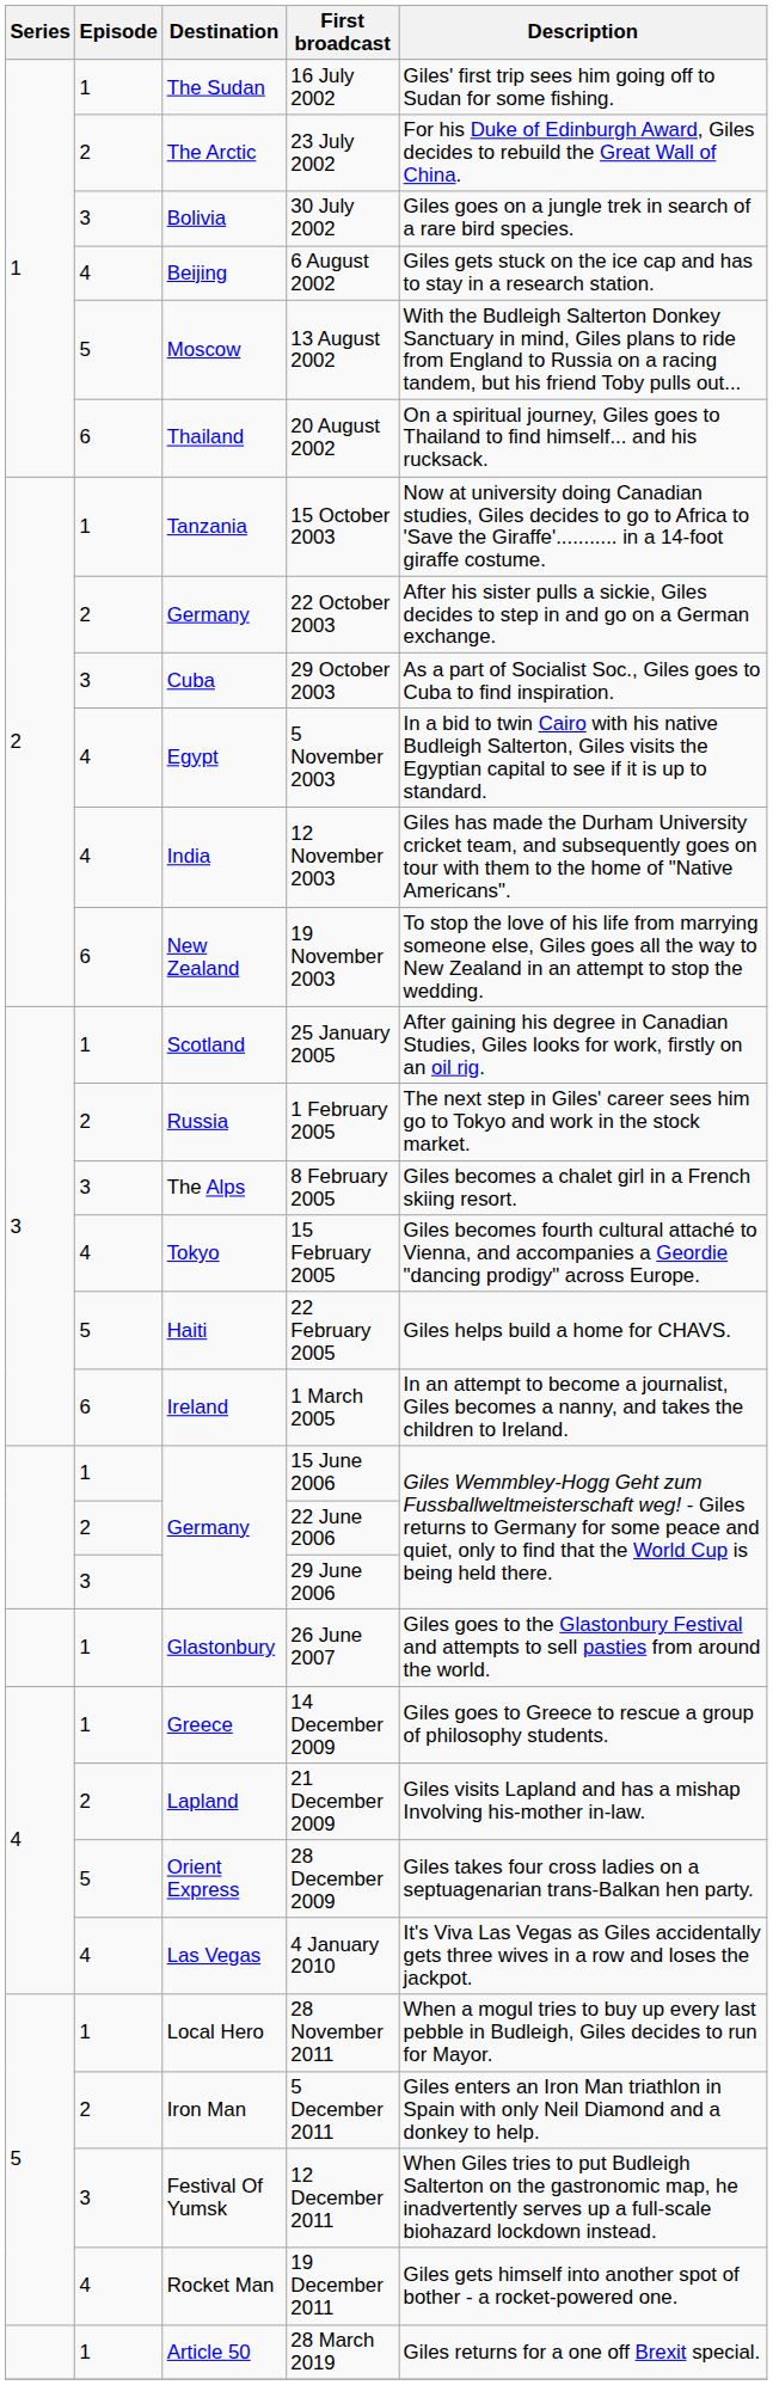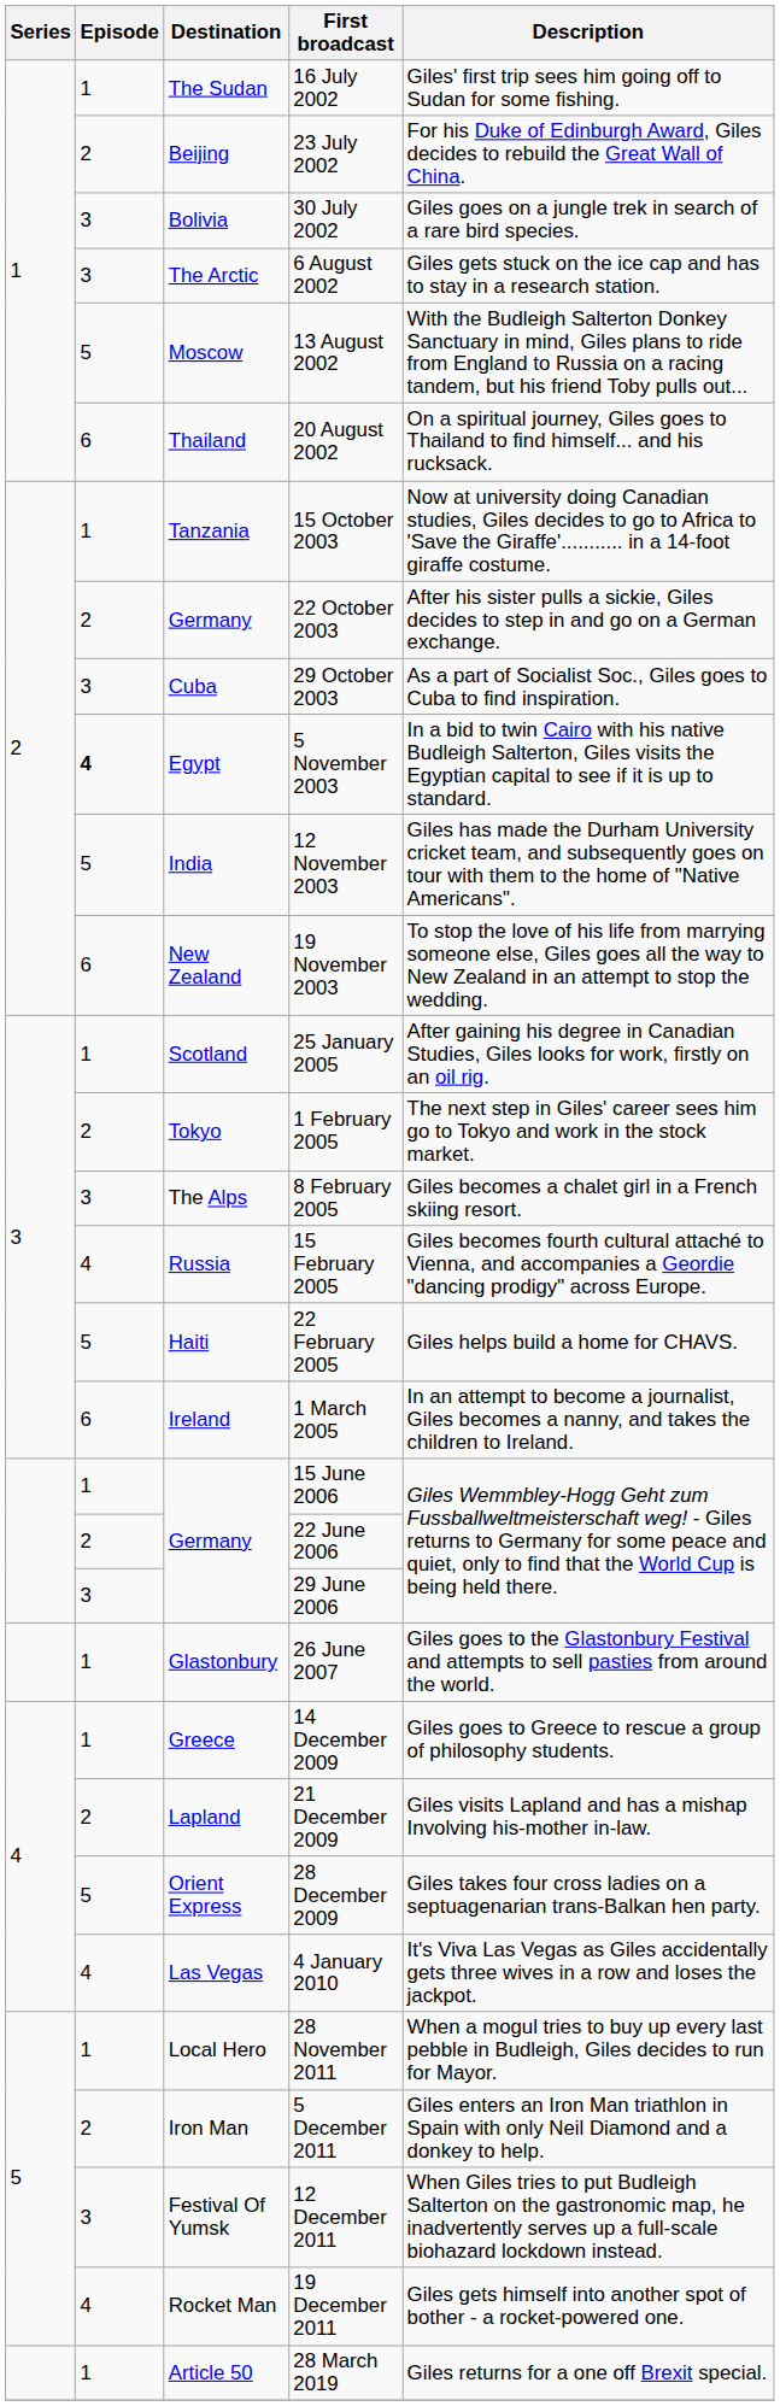23 July 2002 | Destination: The Arctic -> Beijing
6 August 2002 | Episode: 4 -> 3
6 August 2002 | Destination: Beijing -> The Arctic
5 November 2003 | Episode: normal -> bold
12 November 2003 | Episode: 4 -> 5
1 February 2005 | Destination: Russia -> Tokyo
15 February 2005 | Destination: Tokyo -> Russia
